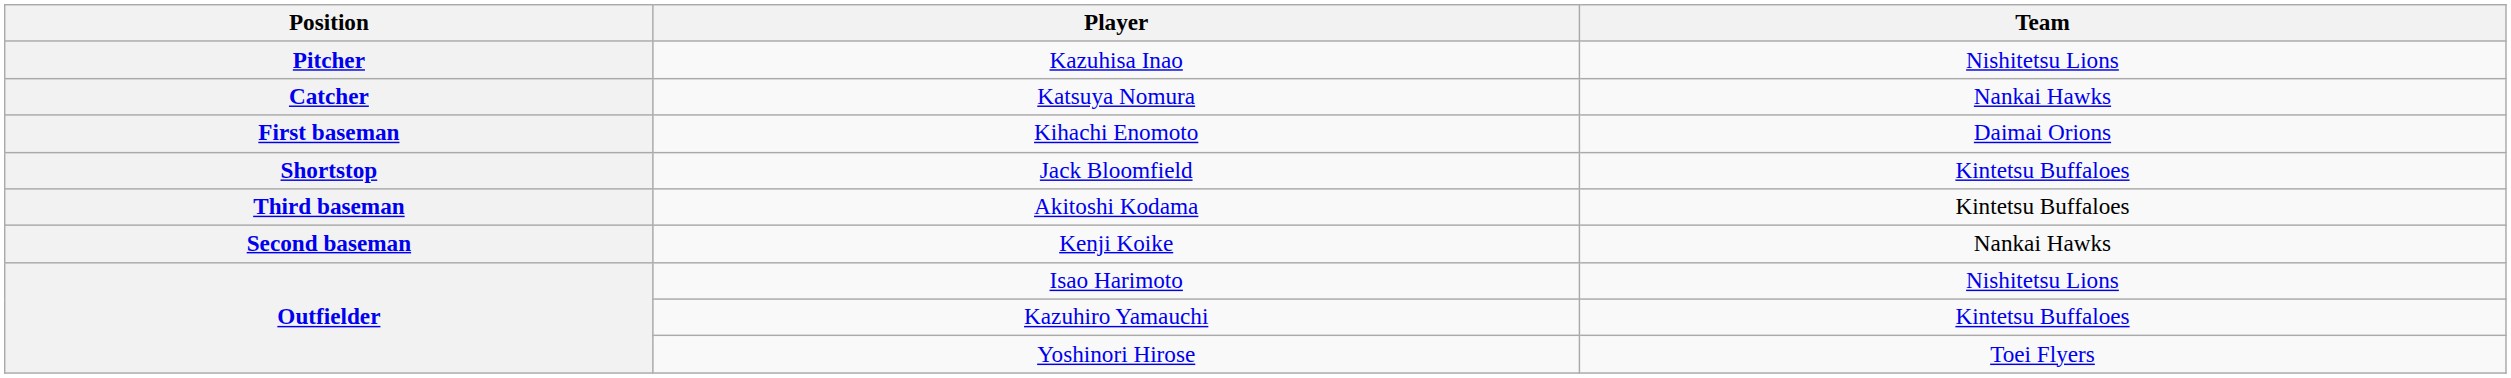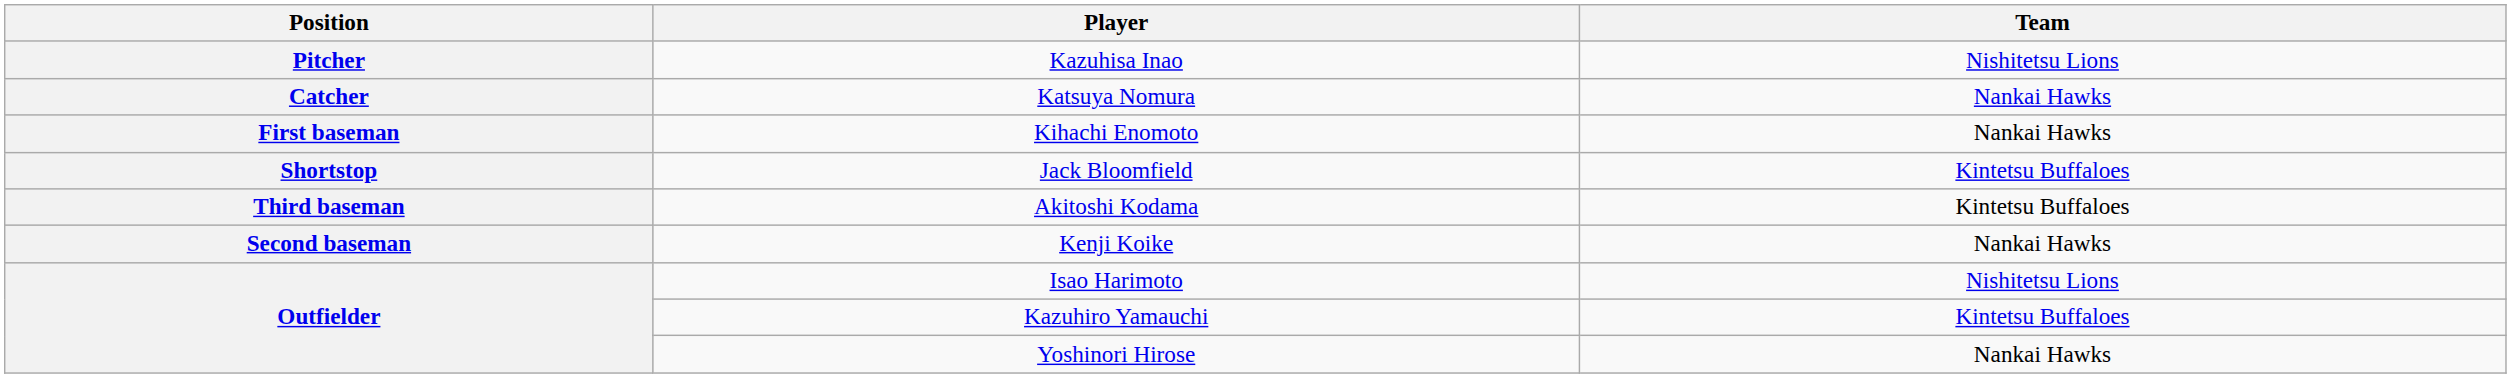Kihachi Enomoto | Team: Daimai Orions -> Nankai Hawks
Yoshinori Hirose | Team: Toei Flyers -> Nankai Hawks
